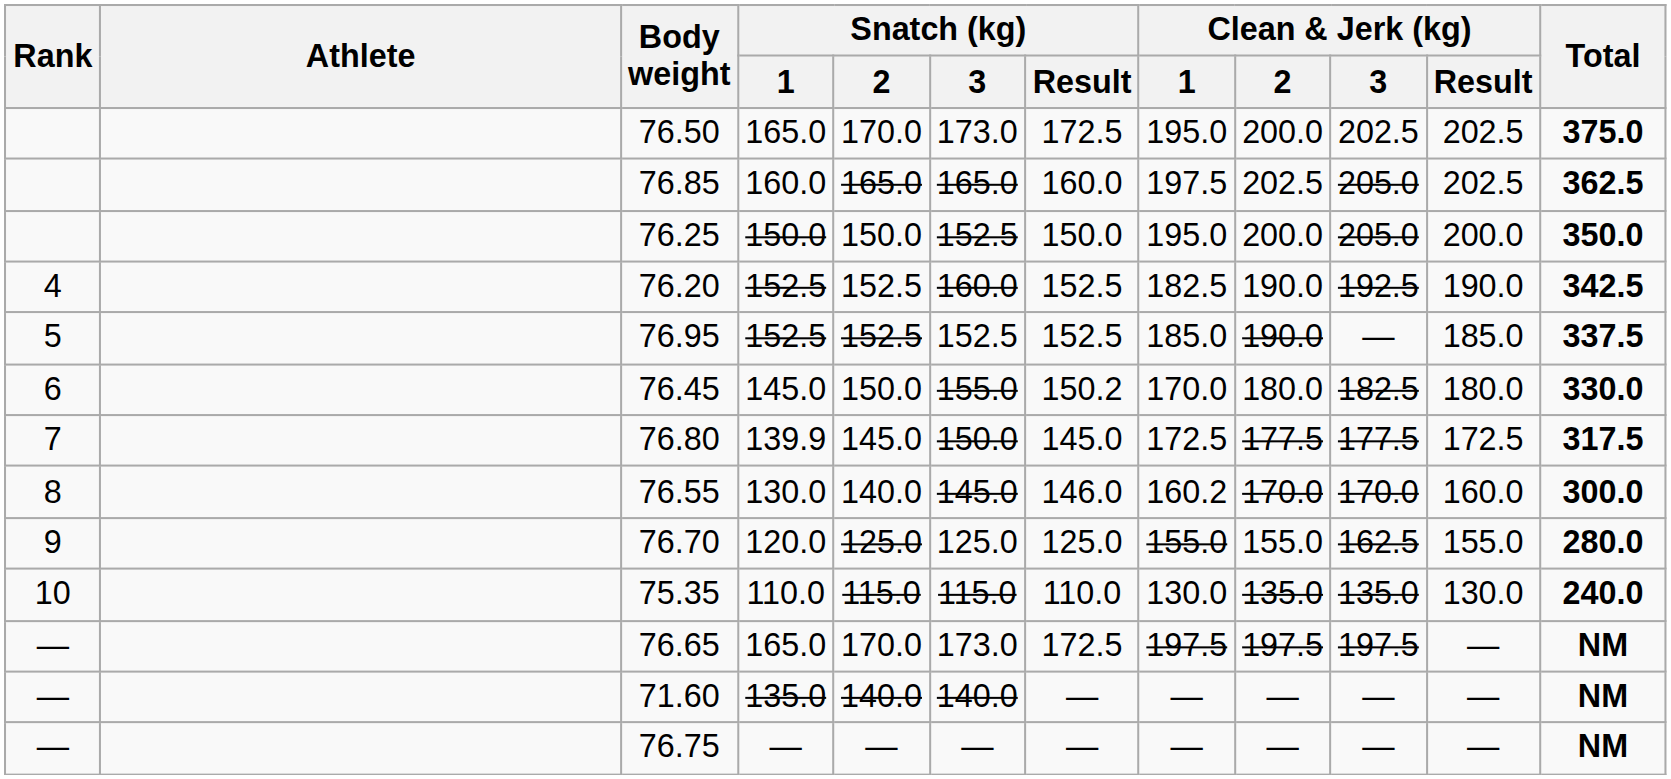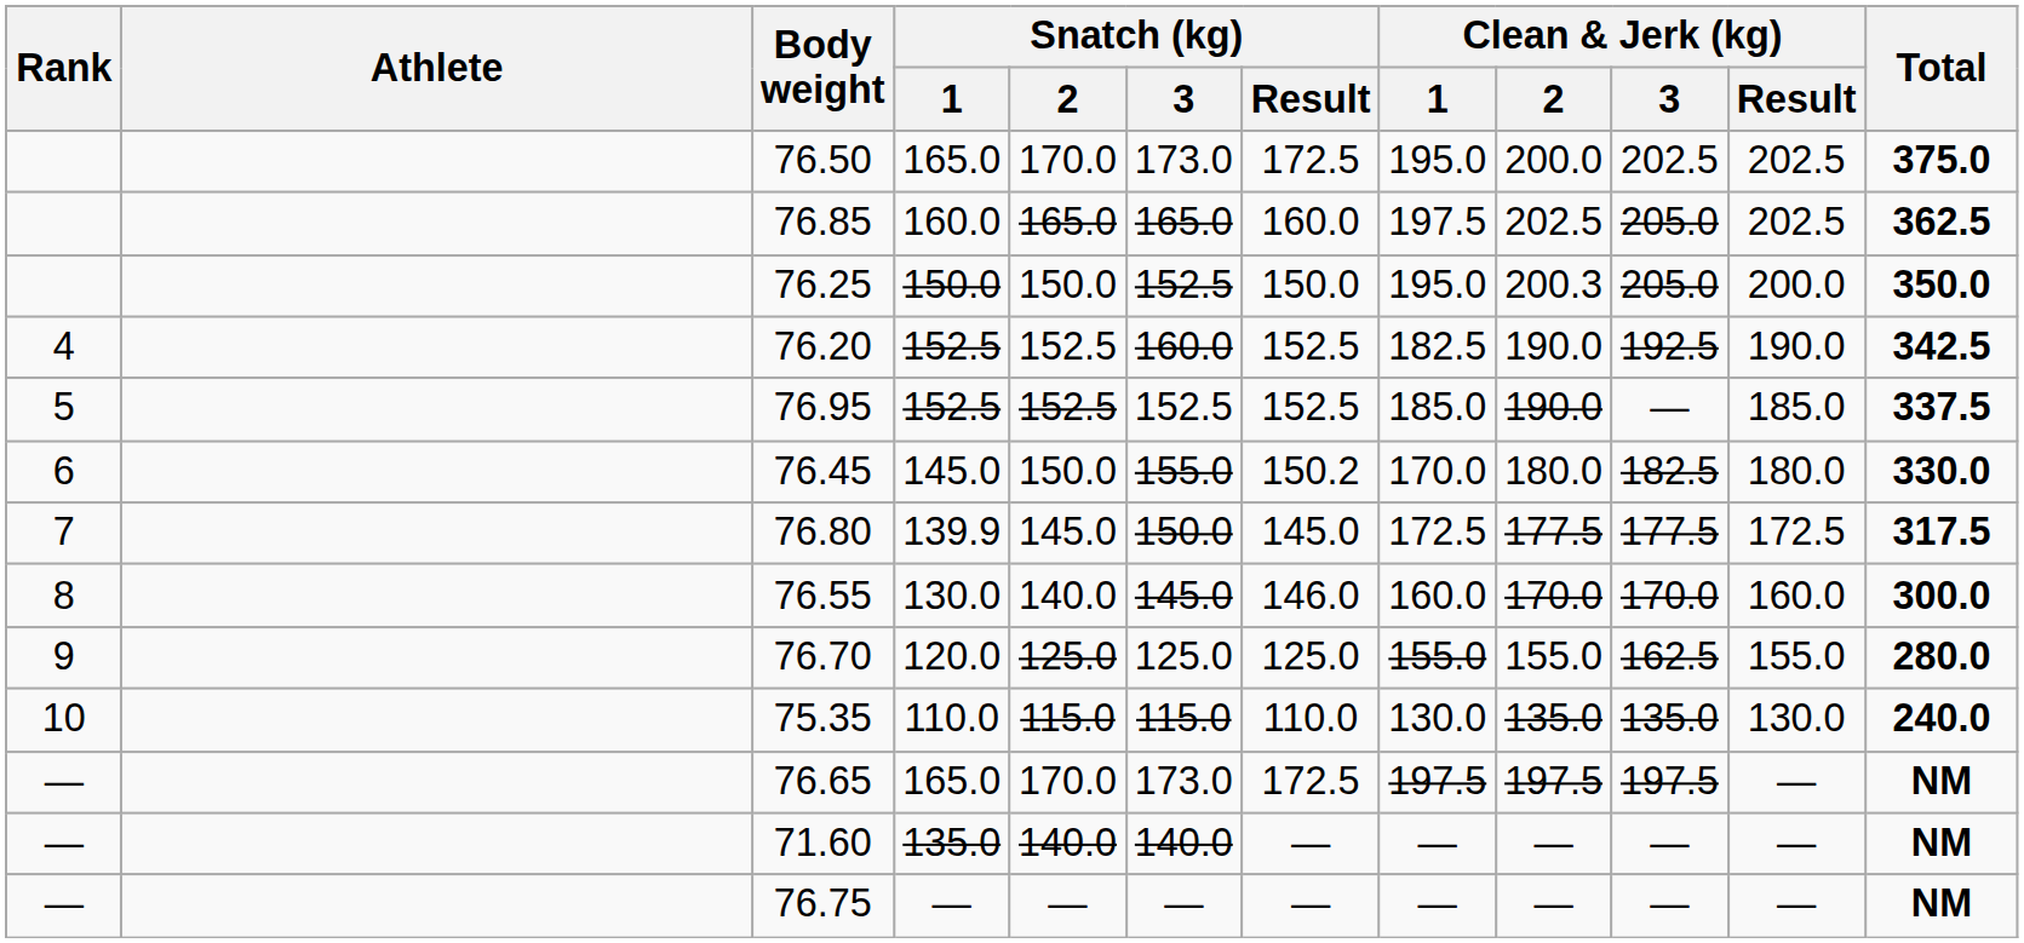76.25 | Clean & Jerk (kg) / 2: 200.0 -> 200.3
76.55 | Clean & Jerk (kg) / 1: 160.2 -> 160.0
